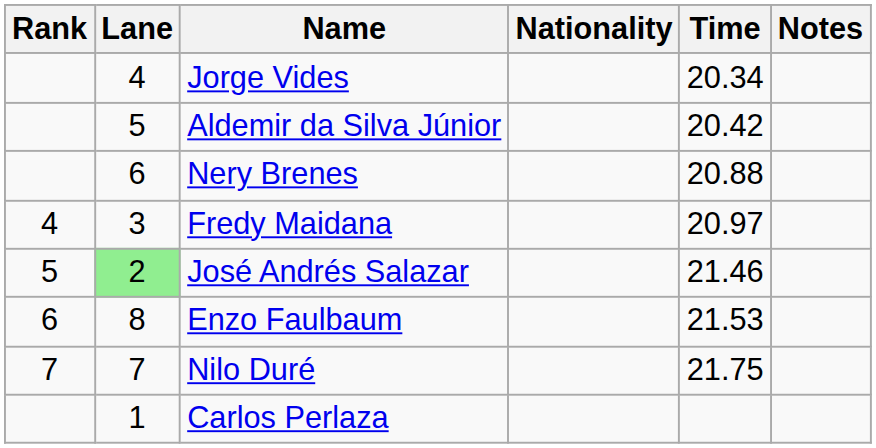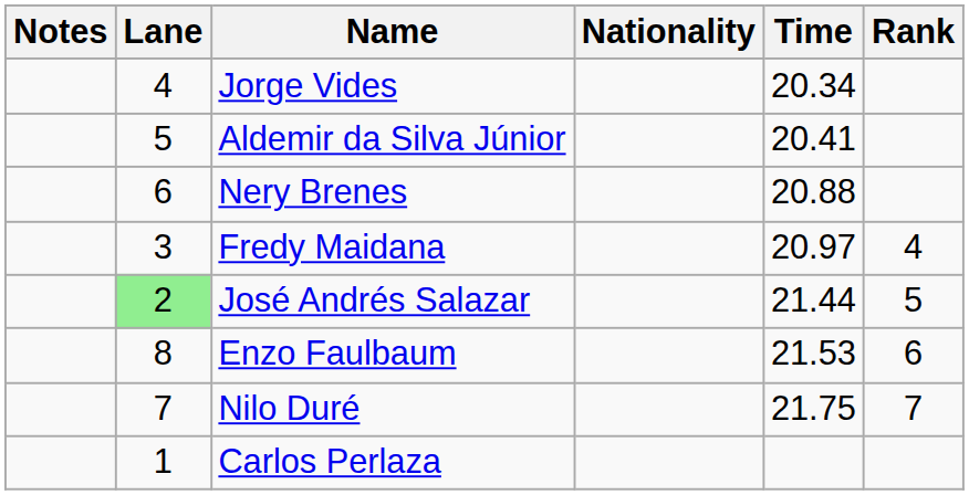columns swapped: Rank <-> Notes
Aldemir da Silva Júnior | Time: 20.42 -> 20.41
José Andrés Salazar | Time: 21.46 -> 21.44
